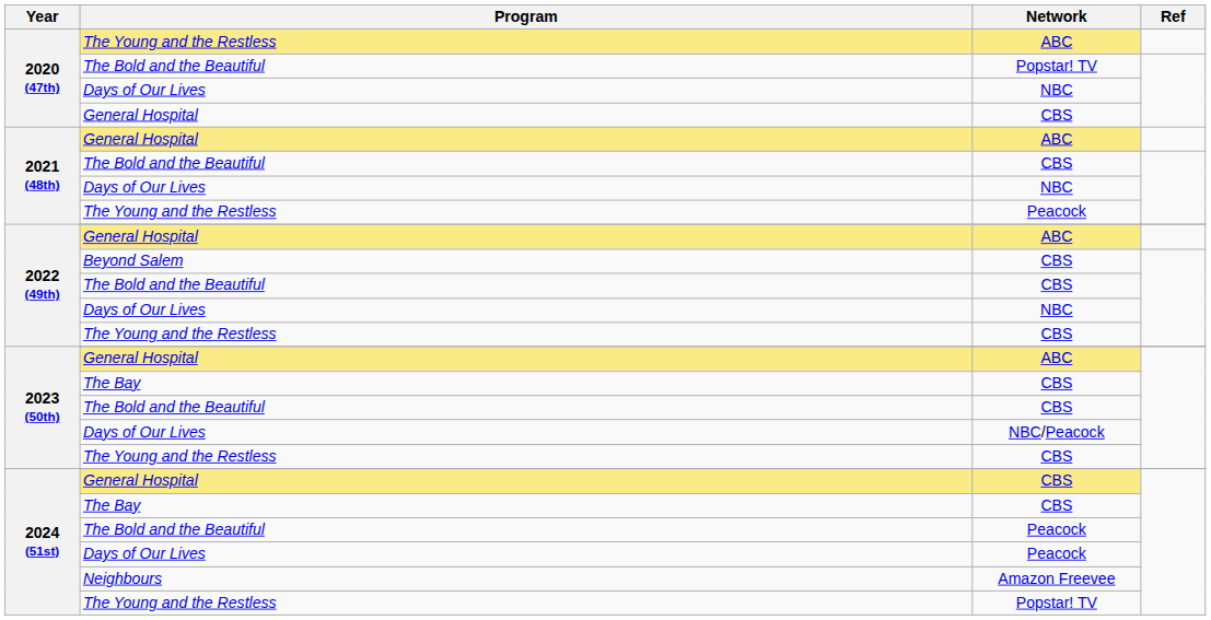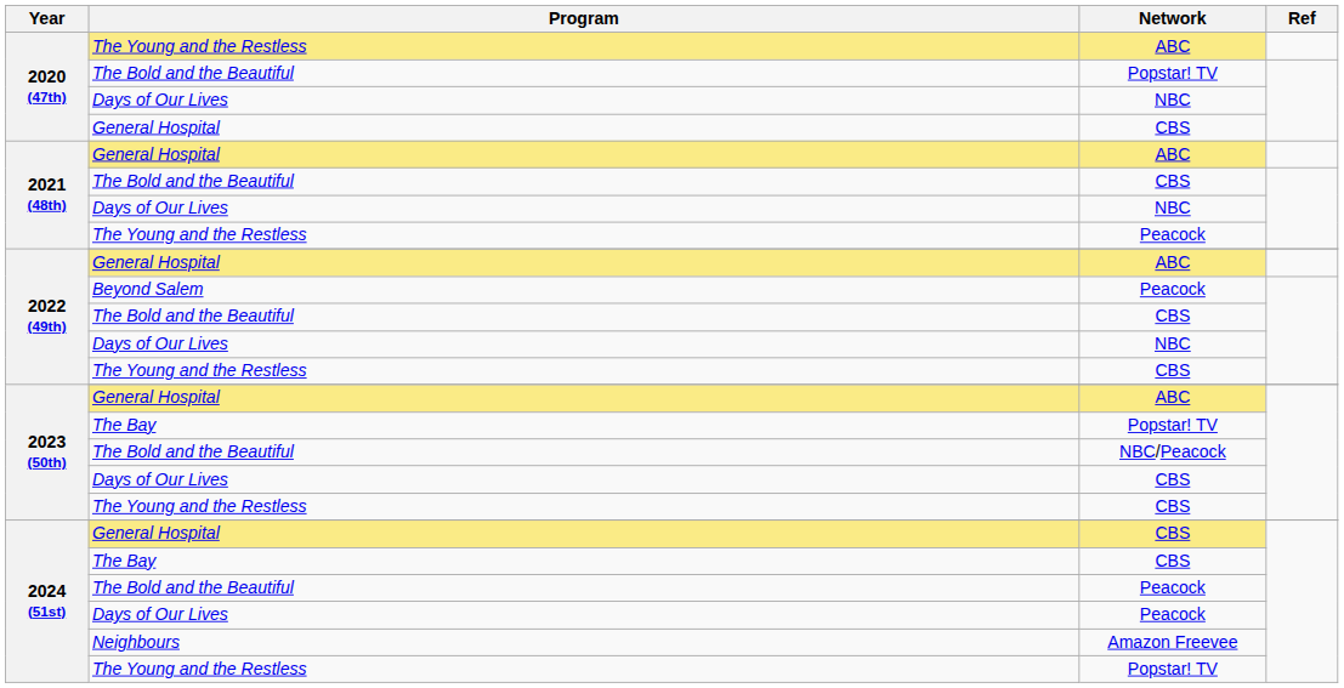Beyond Salem | Network: CBS -> Peacock
2023 (50th) / The Bay | Network: CBS -> Popstar! TV
2023 (50th) / The Bold and the Beautiful | Network: CBS -> NBC/Peacock
2023 (50th) / Days of Our Lives | Network: NBC/Peacock -> CBS
